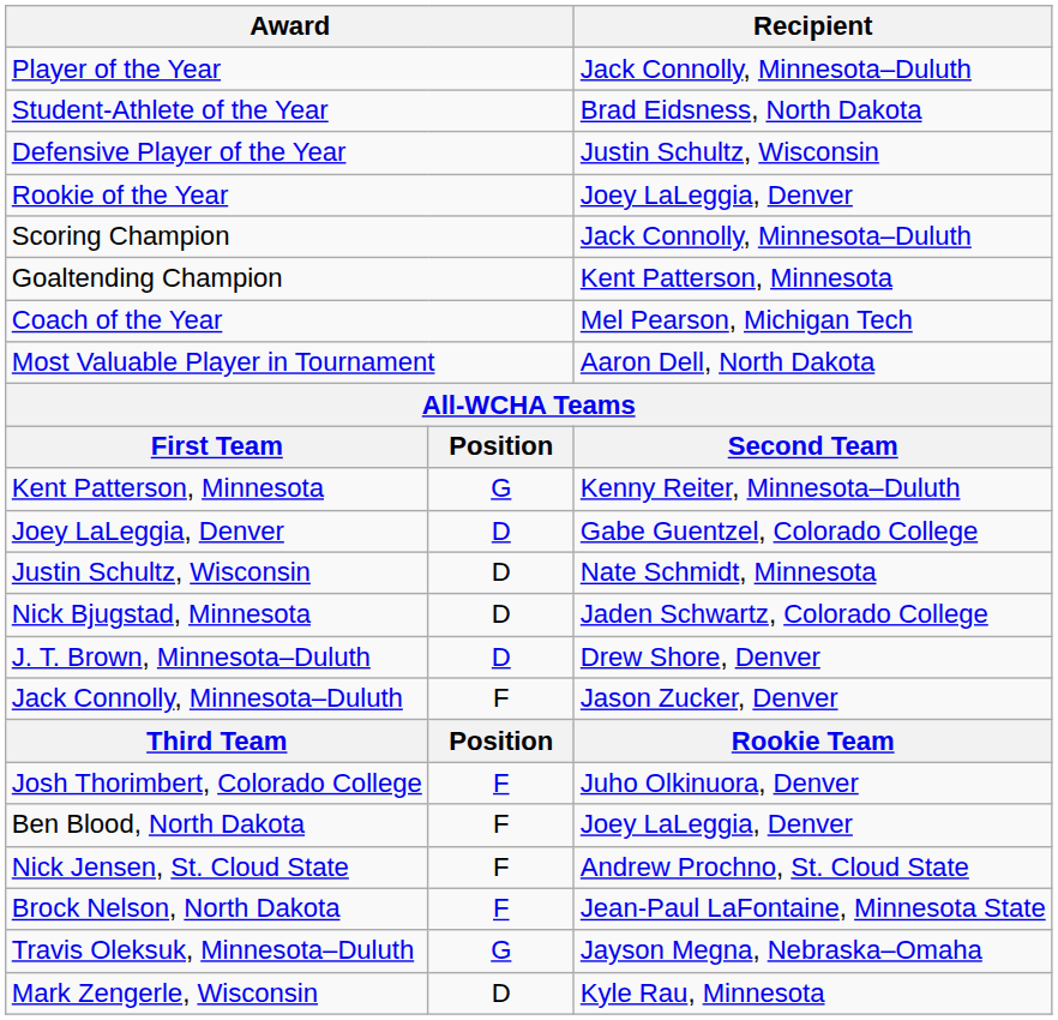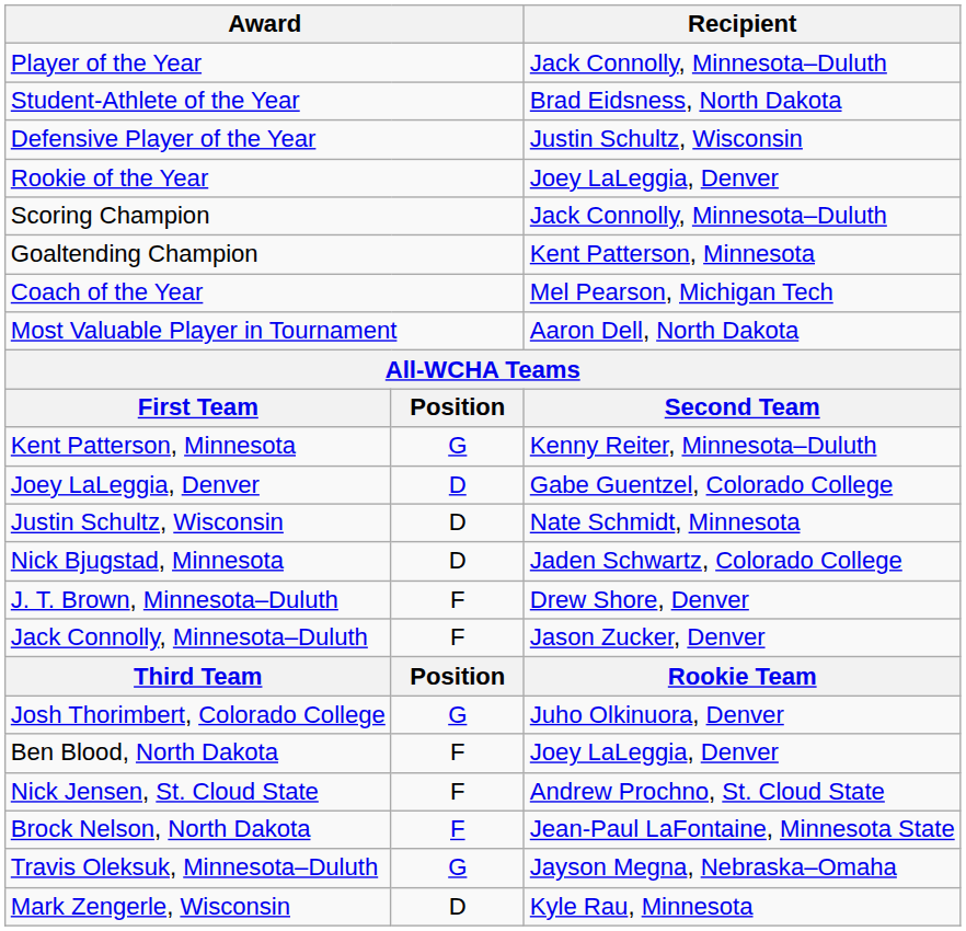J. T. Brown, Minnesota–Duluth | column 2: D -> F
Josh Thorimbert, Colorado College | column 2: F -> G
